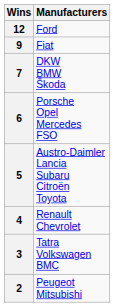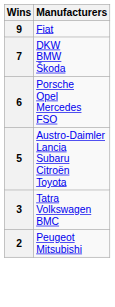- row: 12 | Ford
- row: 4 | Renault Chevrolet
